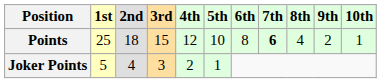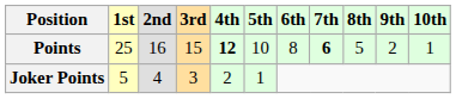Points | 2nd: 18 -> 16
Points | 4th: normal -> bold
Points | 8th: 4 -> 5
